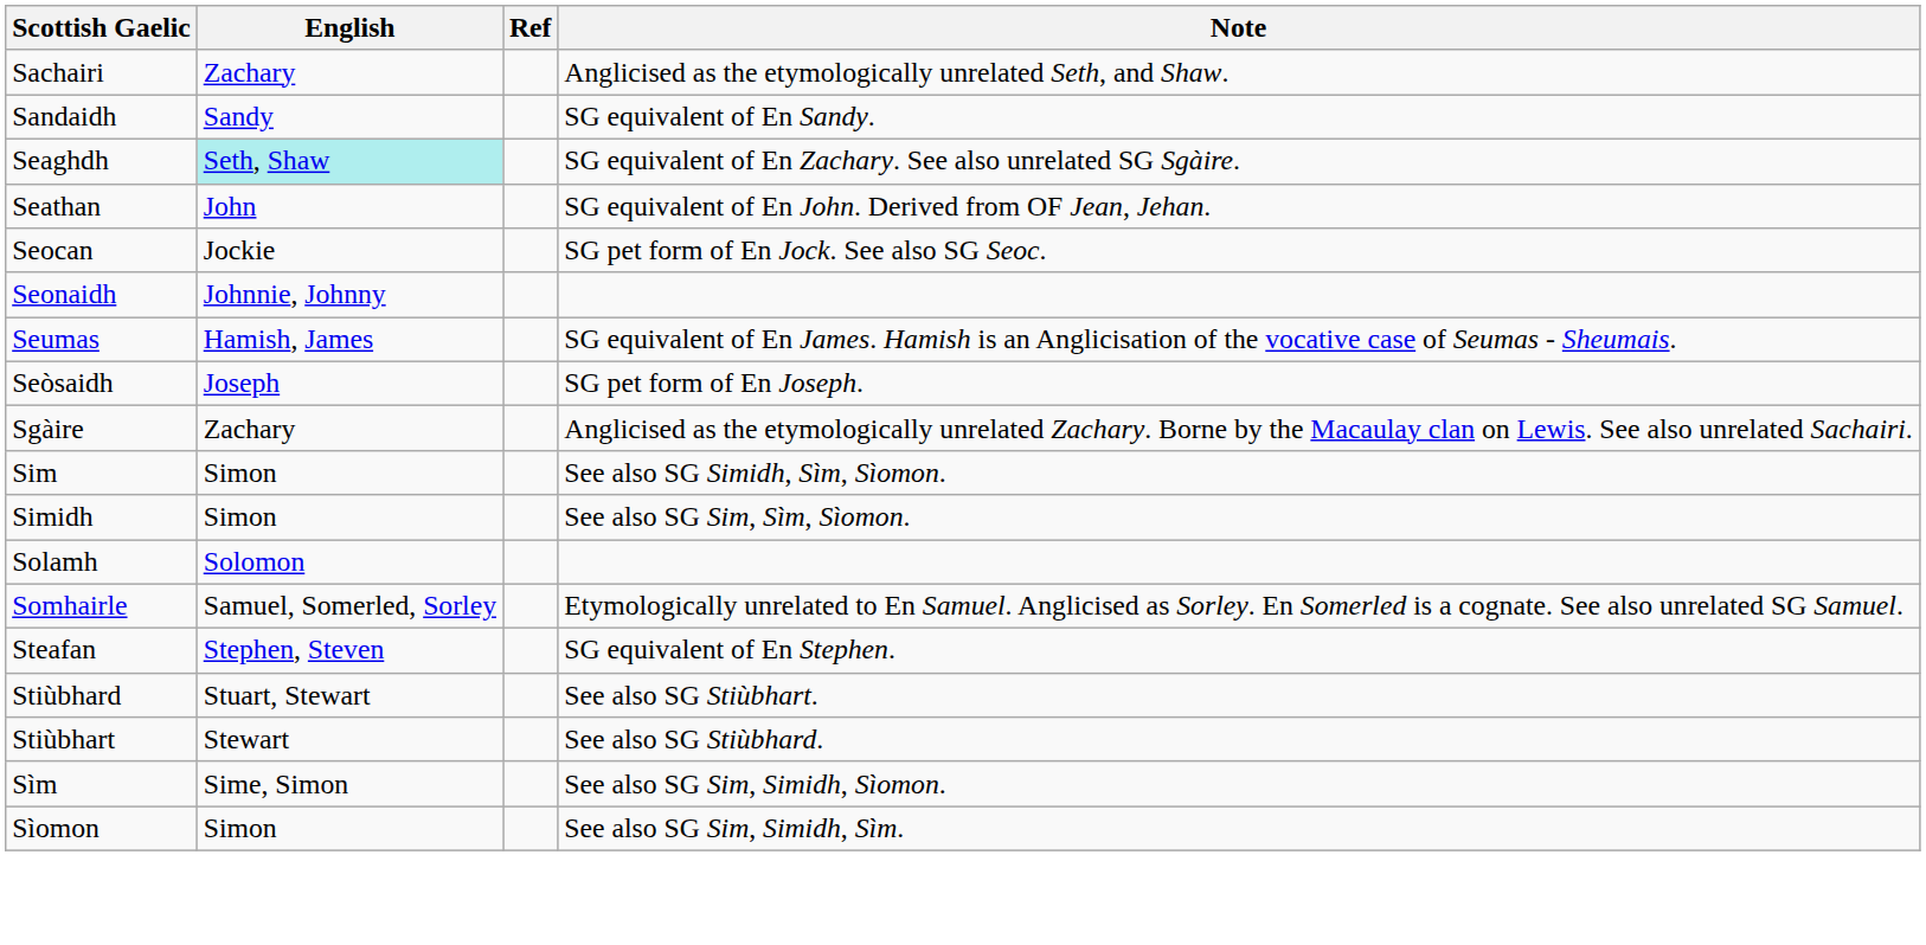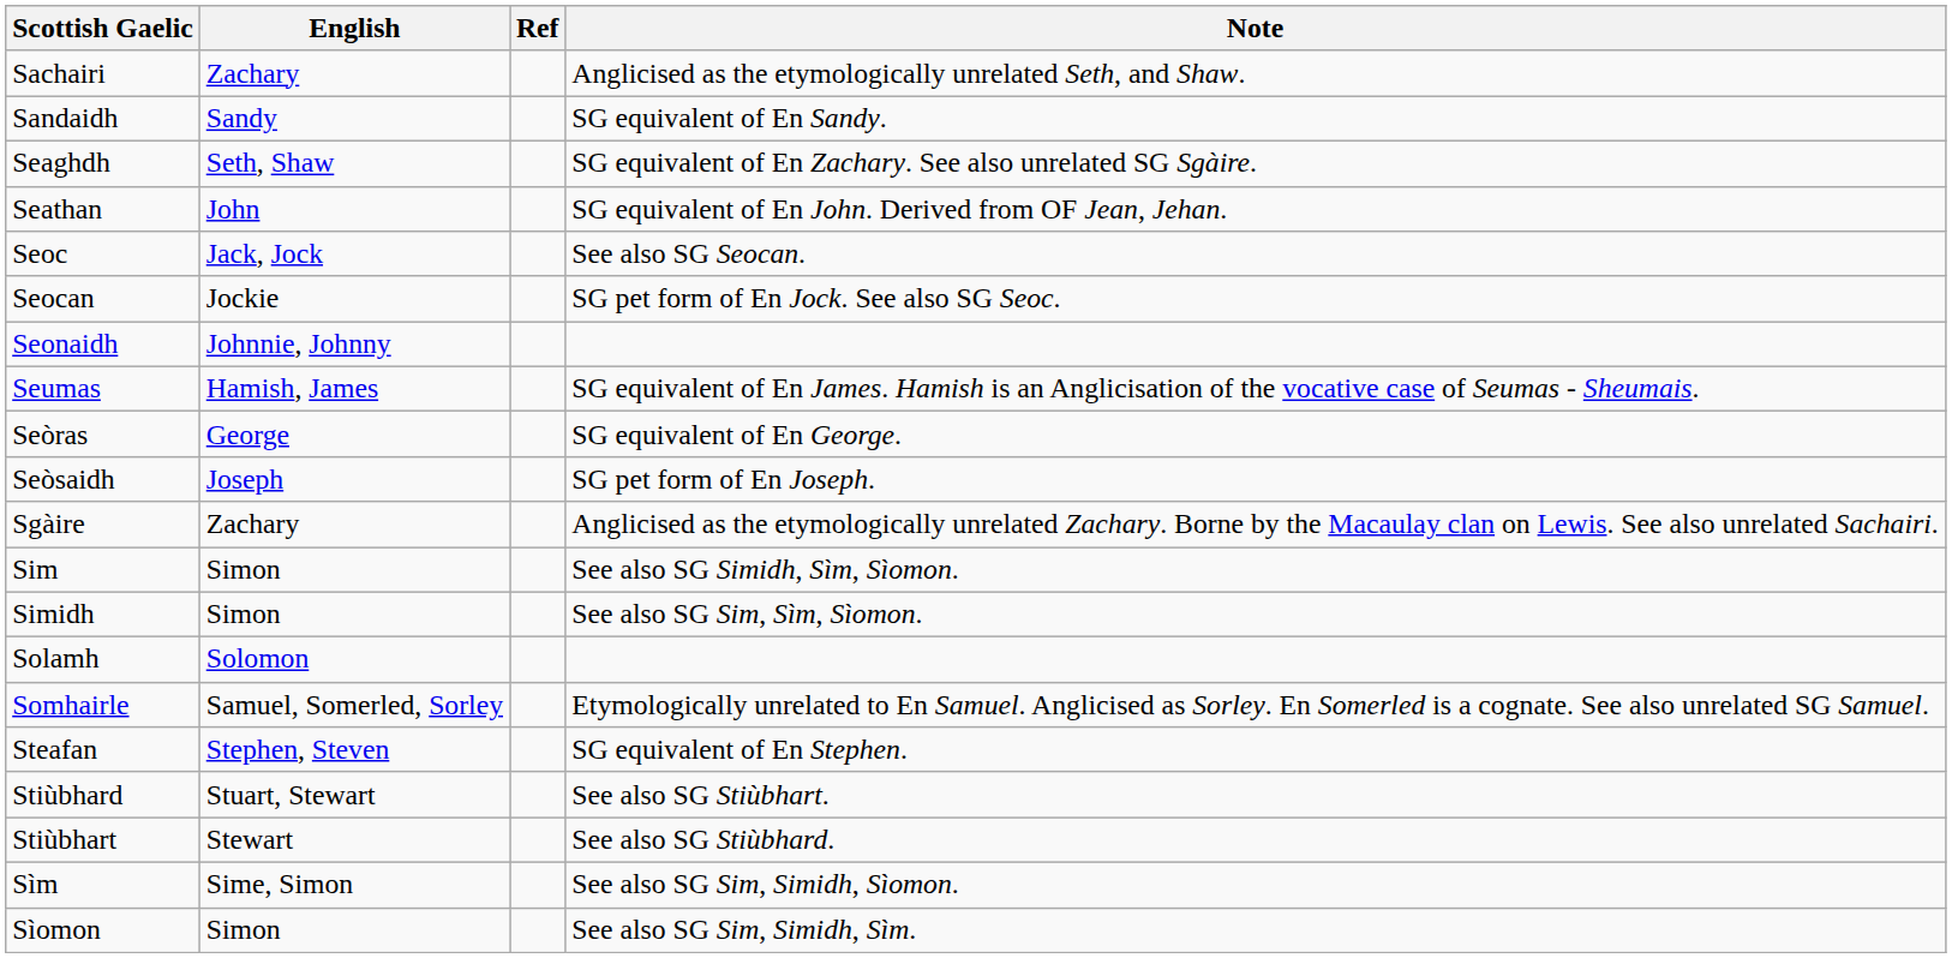Seaghdh | English: paleturquoise background -> no background
+ row: Seoc | Jack, Jock | See also SG Seocan.
+ row: Seòras | George | SG equivalent of En George.
